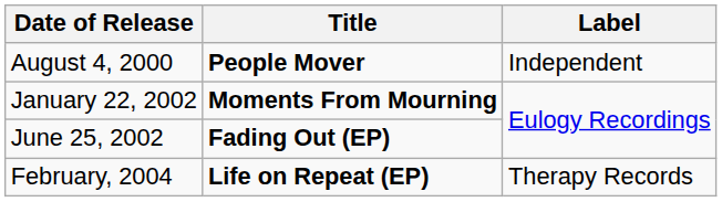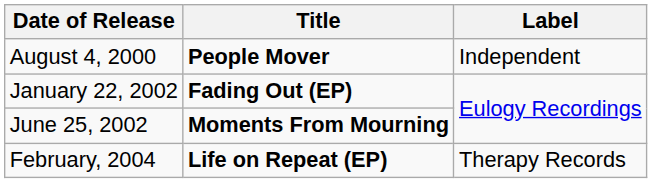January 22, 2002 | Title: Moments From Mourning -> Fading Out (EP)
June 25, 2002 | Title: Fading Out (EP) -> Moments From Mourning
